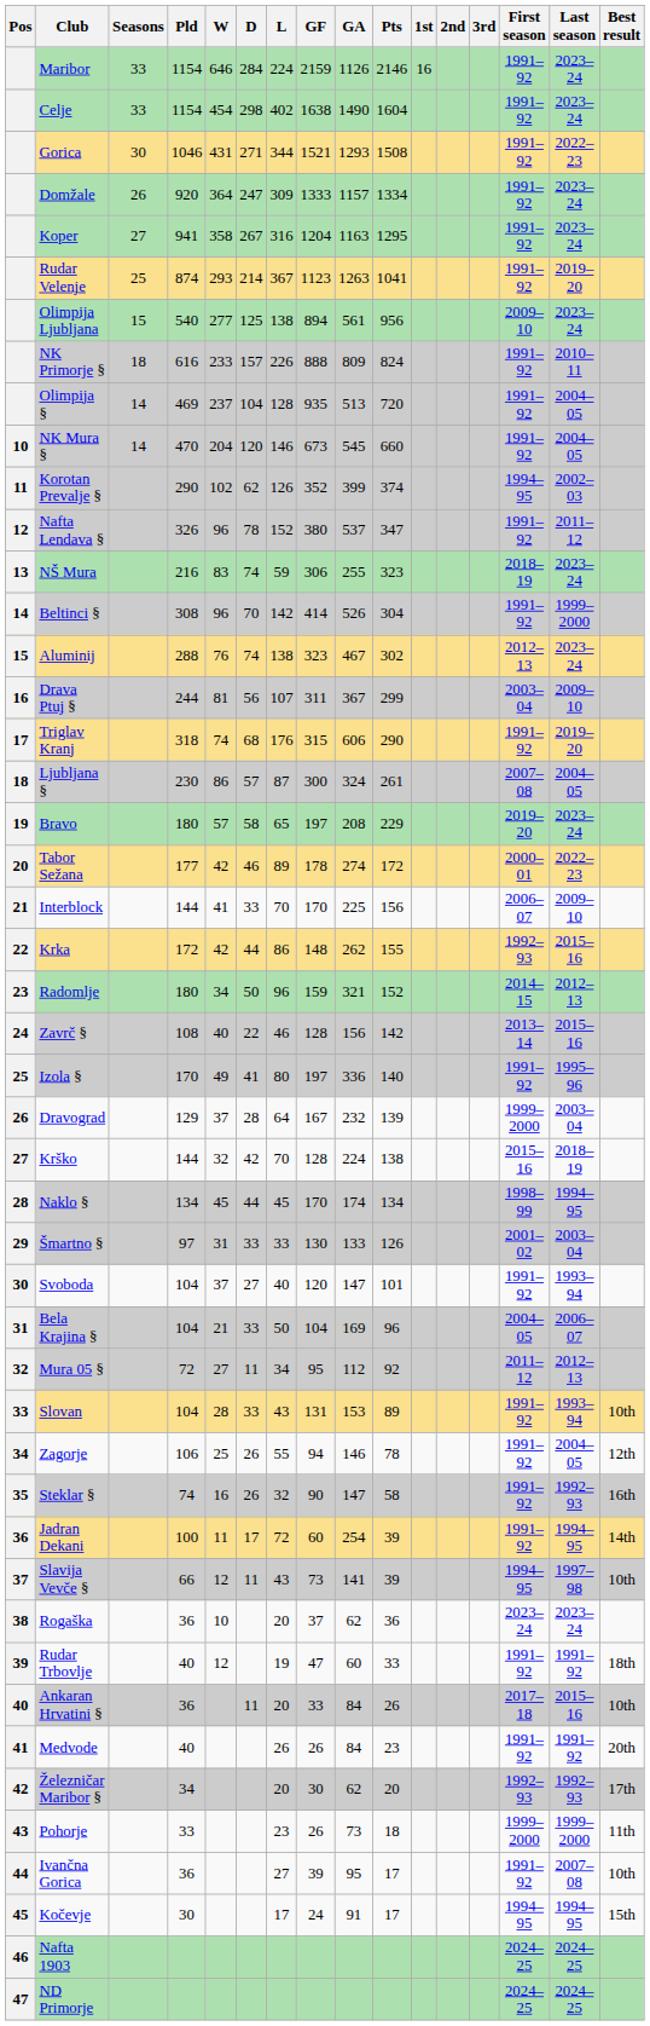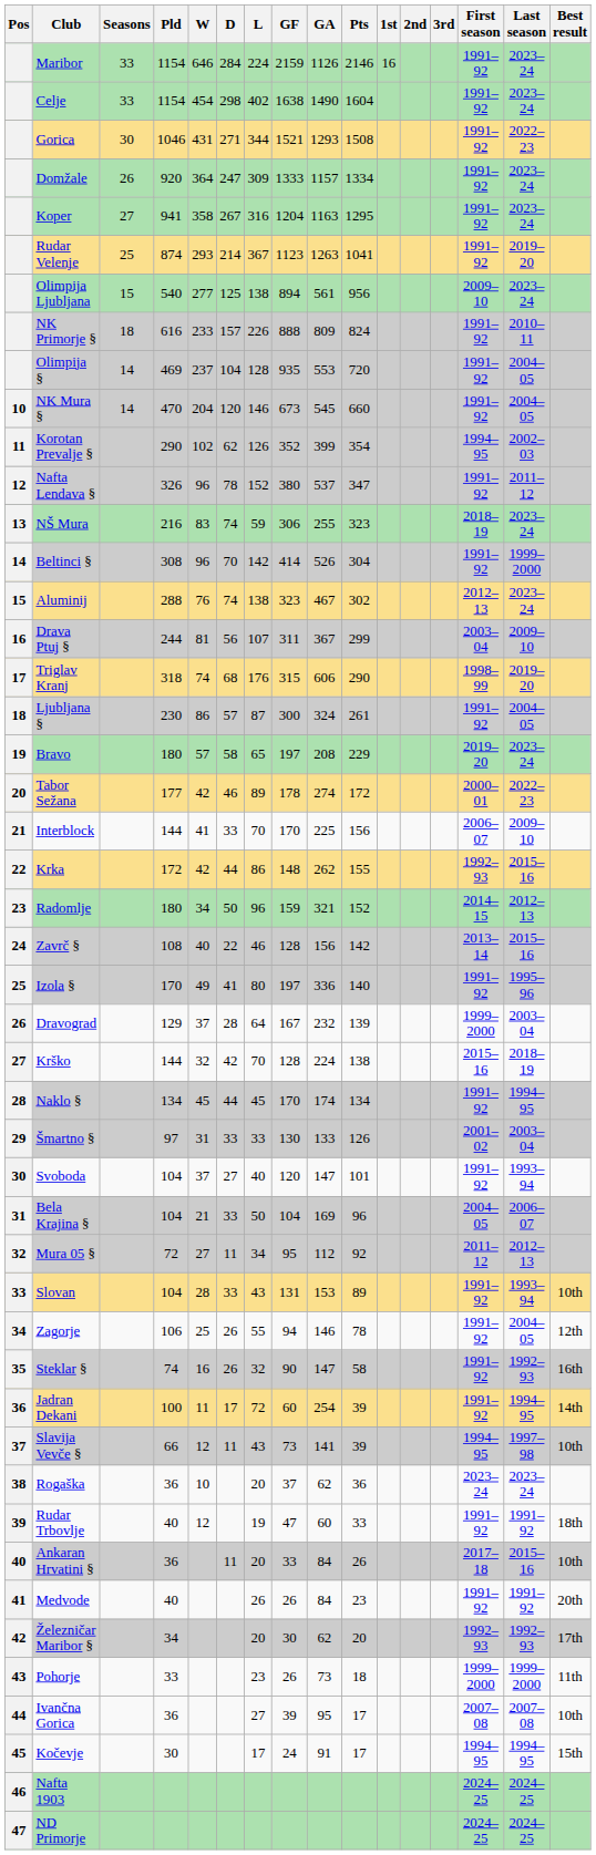Olimpija § | GA: 513 -> 553
Korotan Prevalje § | Pts: 374 -> 354
Triglav Kranj | First season: 1991–92 -> 1998–99
Ljubljana § | First season: 2007–08 -> 1991–92
Naklo § | First season: 1998–99 -> 1991–92
Ivančna Gorica | First season: 1991–92 -> 2007–08
